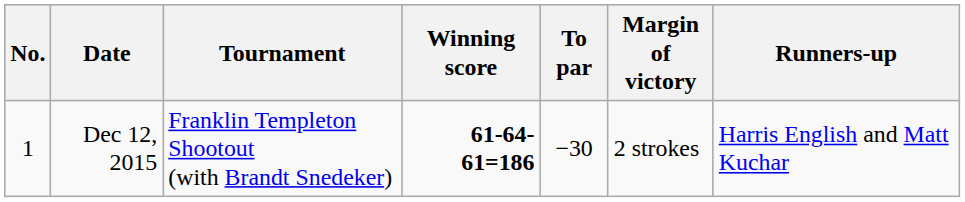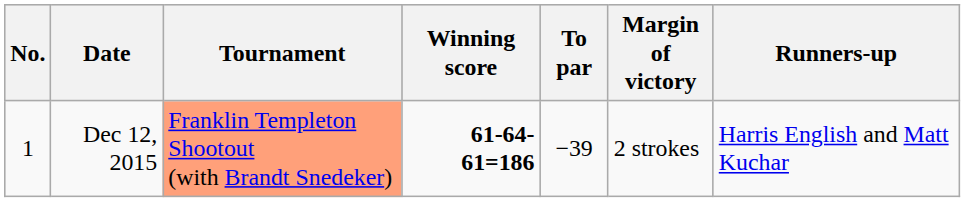Dec 12, 2015 | Tournament: no background -> lightsalmon background
Dec 12, 2015 | To par: −30 -> −39
